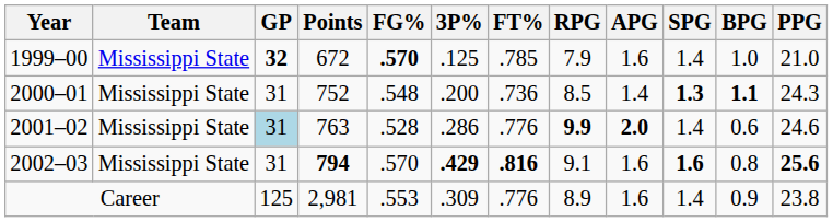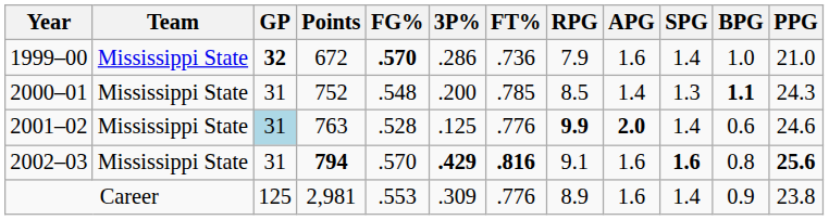1999–00 | 3P%: .125 -> .286
1999–00 | FT%: .785 -> .736
2000–01 | FT%: .736 -> .785
2000–01 | SPG: bold -> normal
2001–02 | 3P%: .286 -> .125
